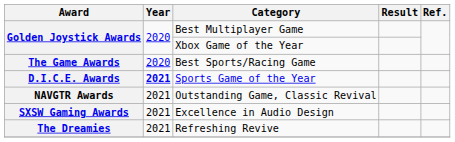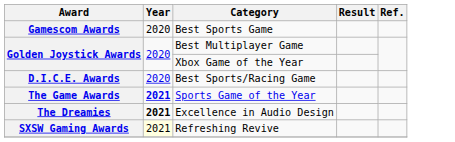+ row: Gamescom Awards | 2020 | Best Sports Game
Best Sports/Racing Game | Award: The Game Awards -> D.I.C.E. Awards
Sports Game of the Year | Award: D.I.C.E. Awards -> The Game Awards
- row: NAVGTR Awards | 2021 | Outstanding Game, Classic Revival
Excellence in Audio Design | Award: SXSW Gaming Awards -> The Dreamies
Excellence in Audio Design | Year: normal -> bold
Refreshing Revive | Award: The Dreamies -> SXSW Gaming Awards
Refreshing Revive | Year: no background -> lightyellow background
